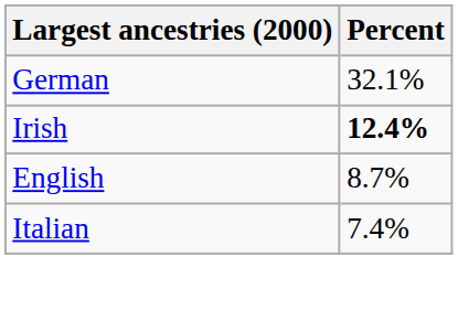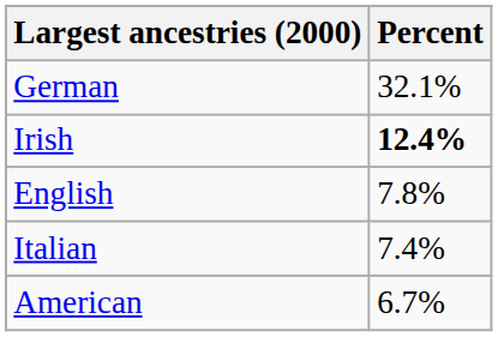English | Percent: 8.7% -> 7.8%
+ row: American | 6.7%
